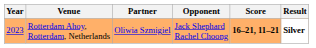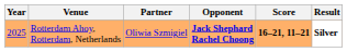Rotterdam Ahoy, Rotterdam, Netherlands | Year: 2023 -> 2025
Rotterdam Ahoy, Rotterdam, Netherlands | Opponent: normal -> bold
